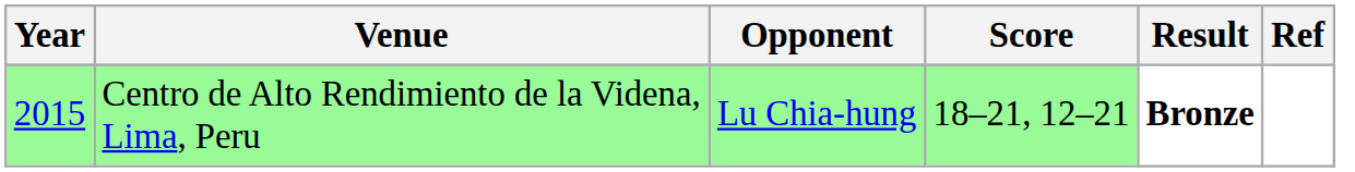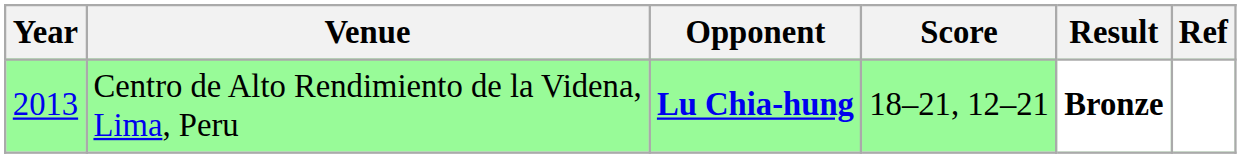Centro de Alto Rendimiento de la Videna, Lima, Peru | Year: 2015 -> 2013
Centro de Alto Rendimiento de la Videna, Lima, Peru | Opponent: normal -> bold
